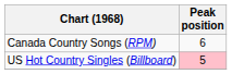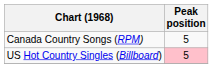Canada Country Songs (RPM) | Peak position: 6 -> 5
